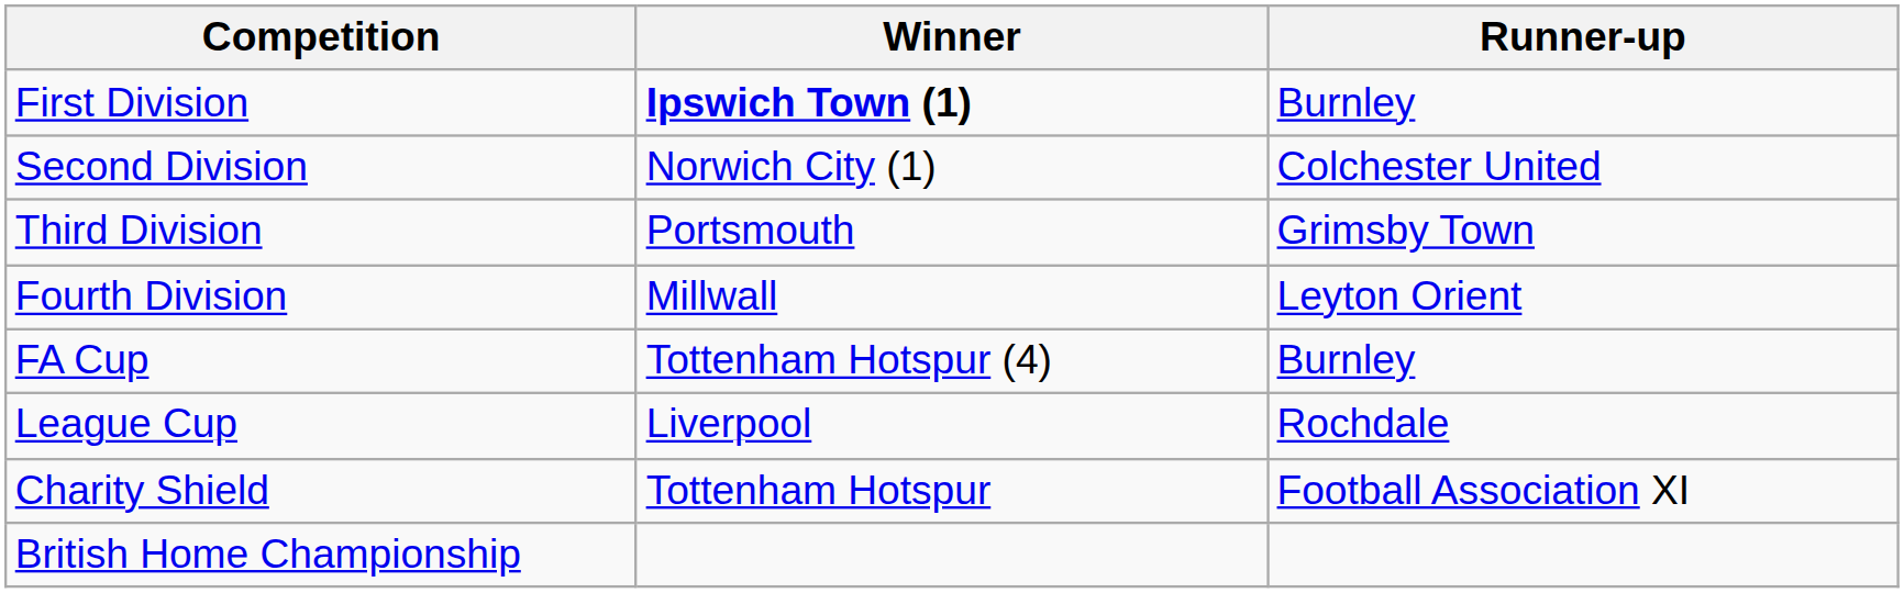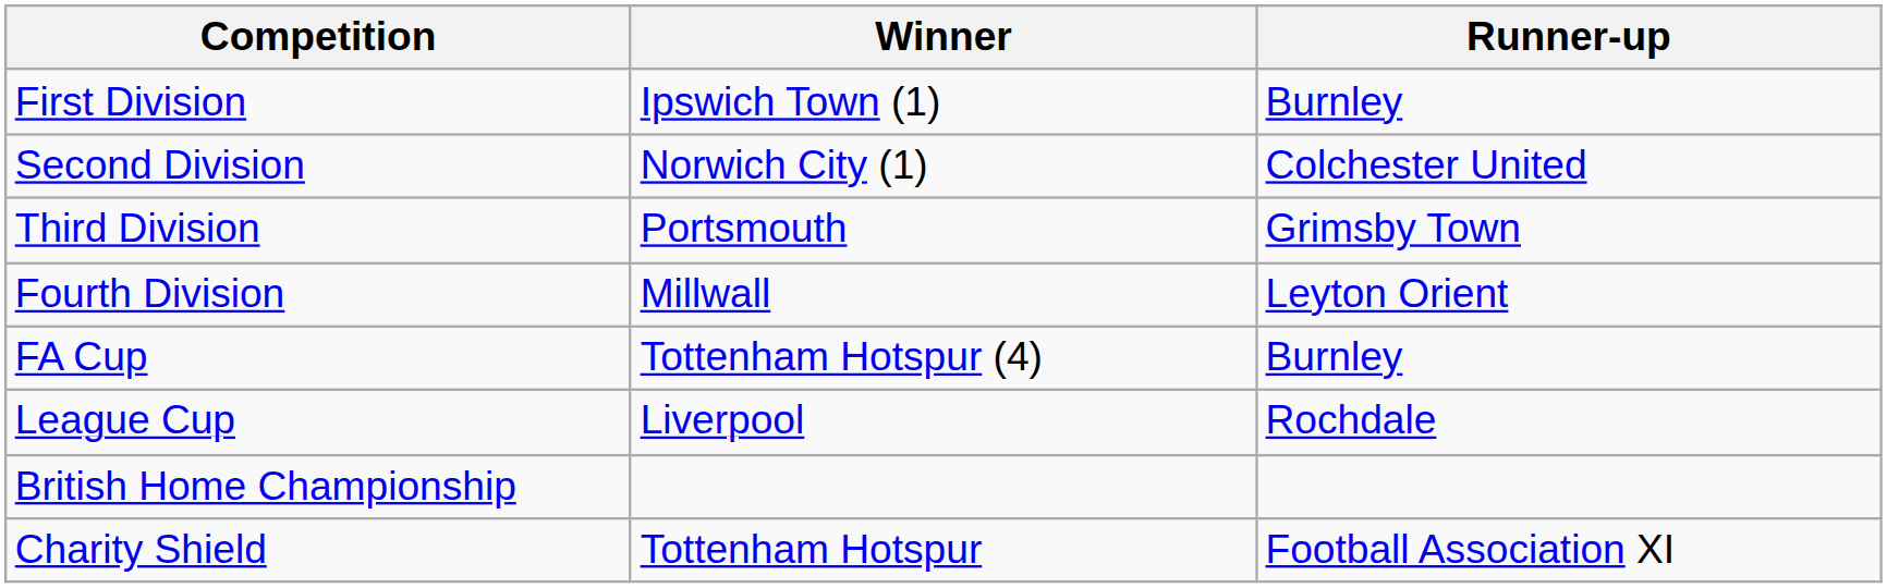First Division | Winner: bold -> normal
rows swapped: Charity Shield <-> British Home Championship
